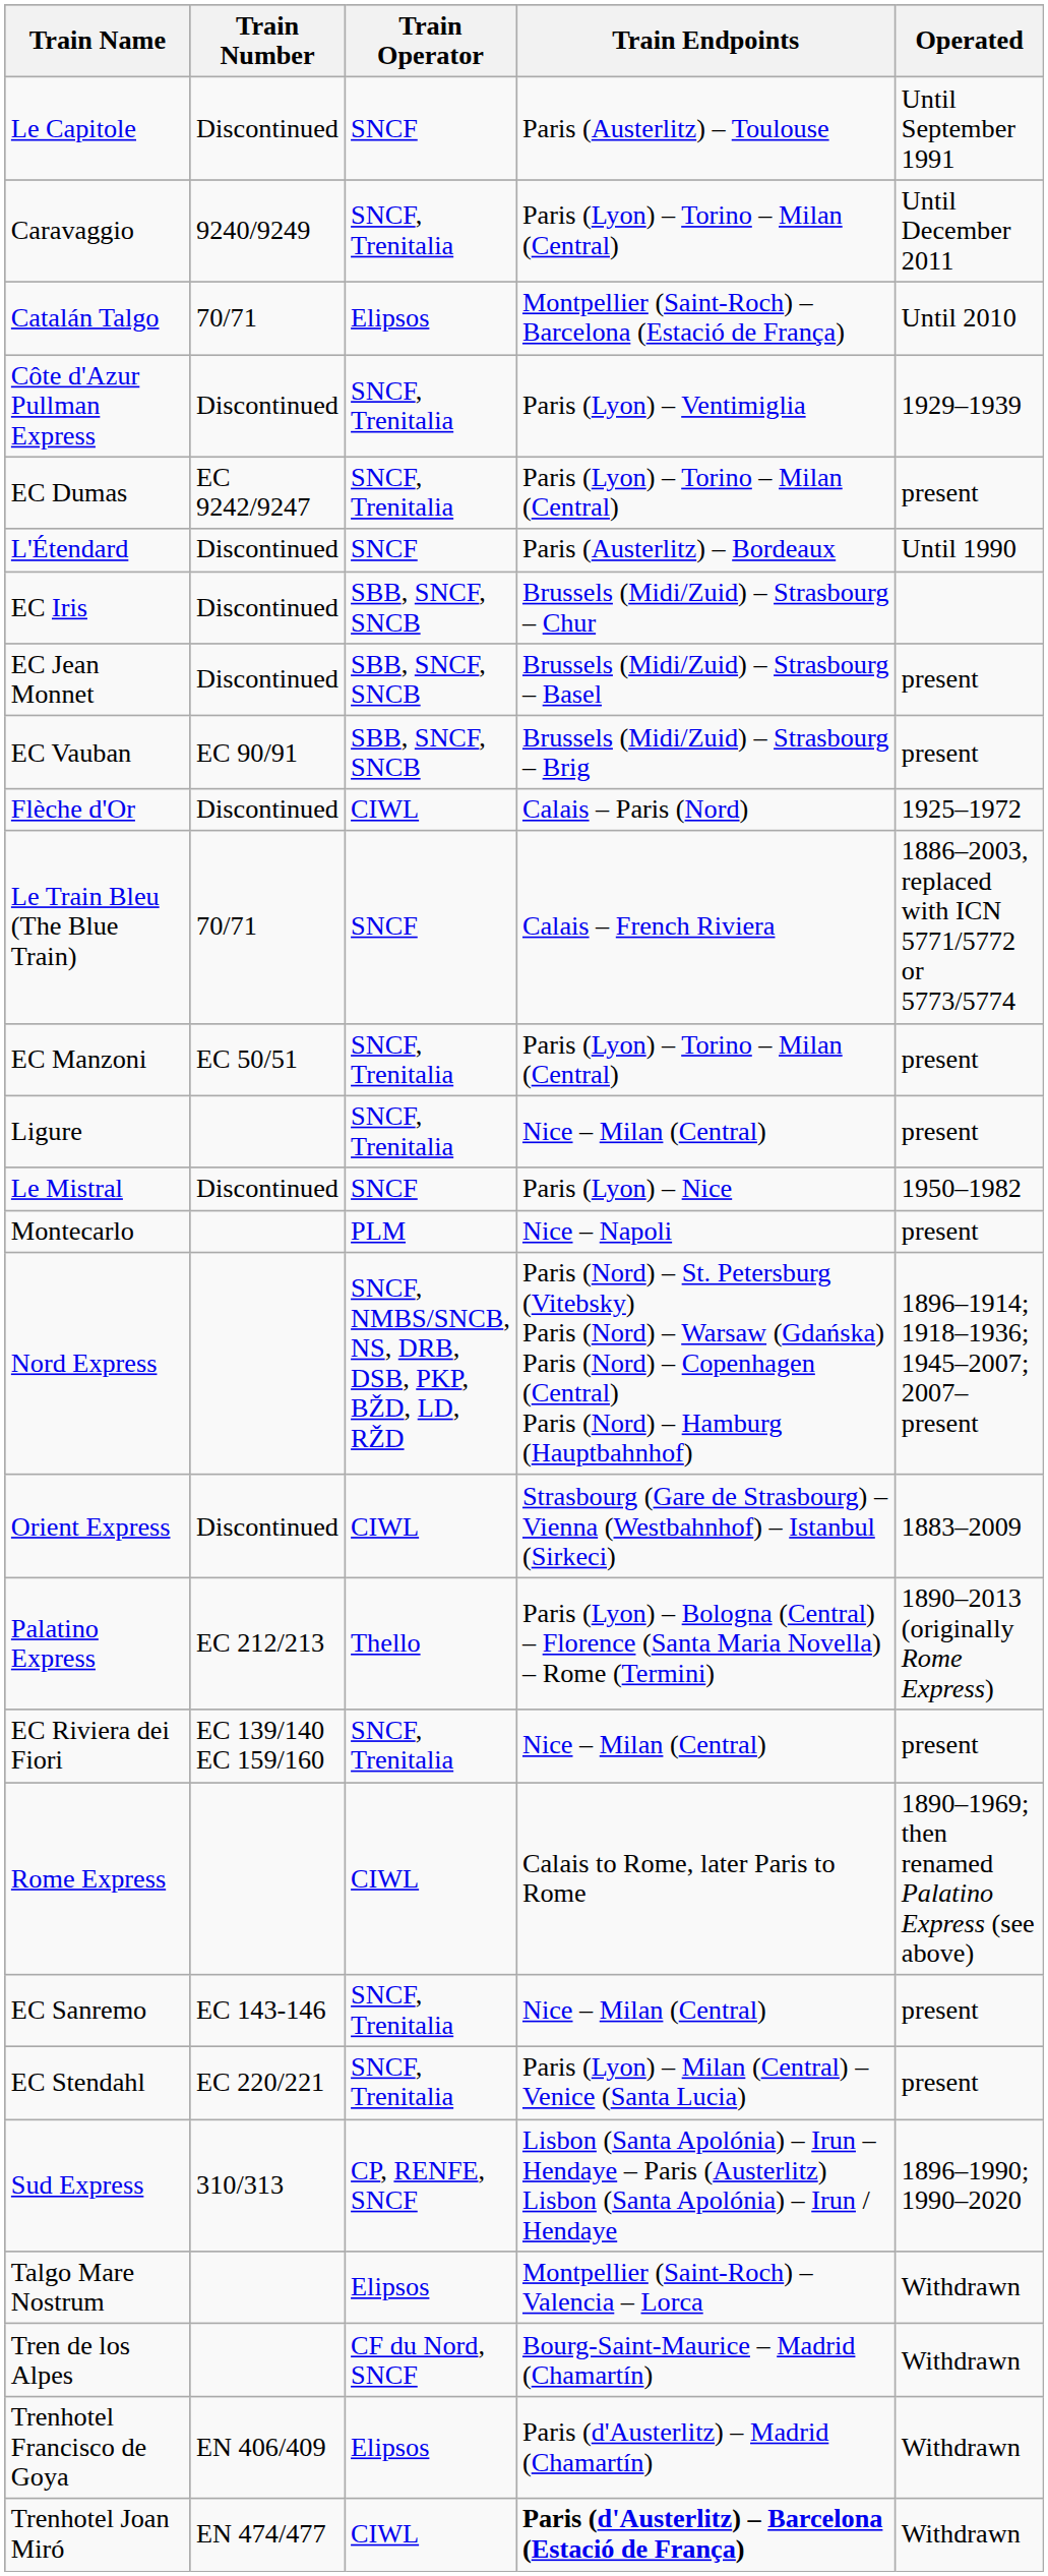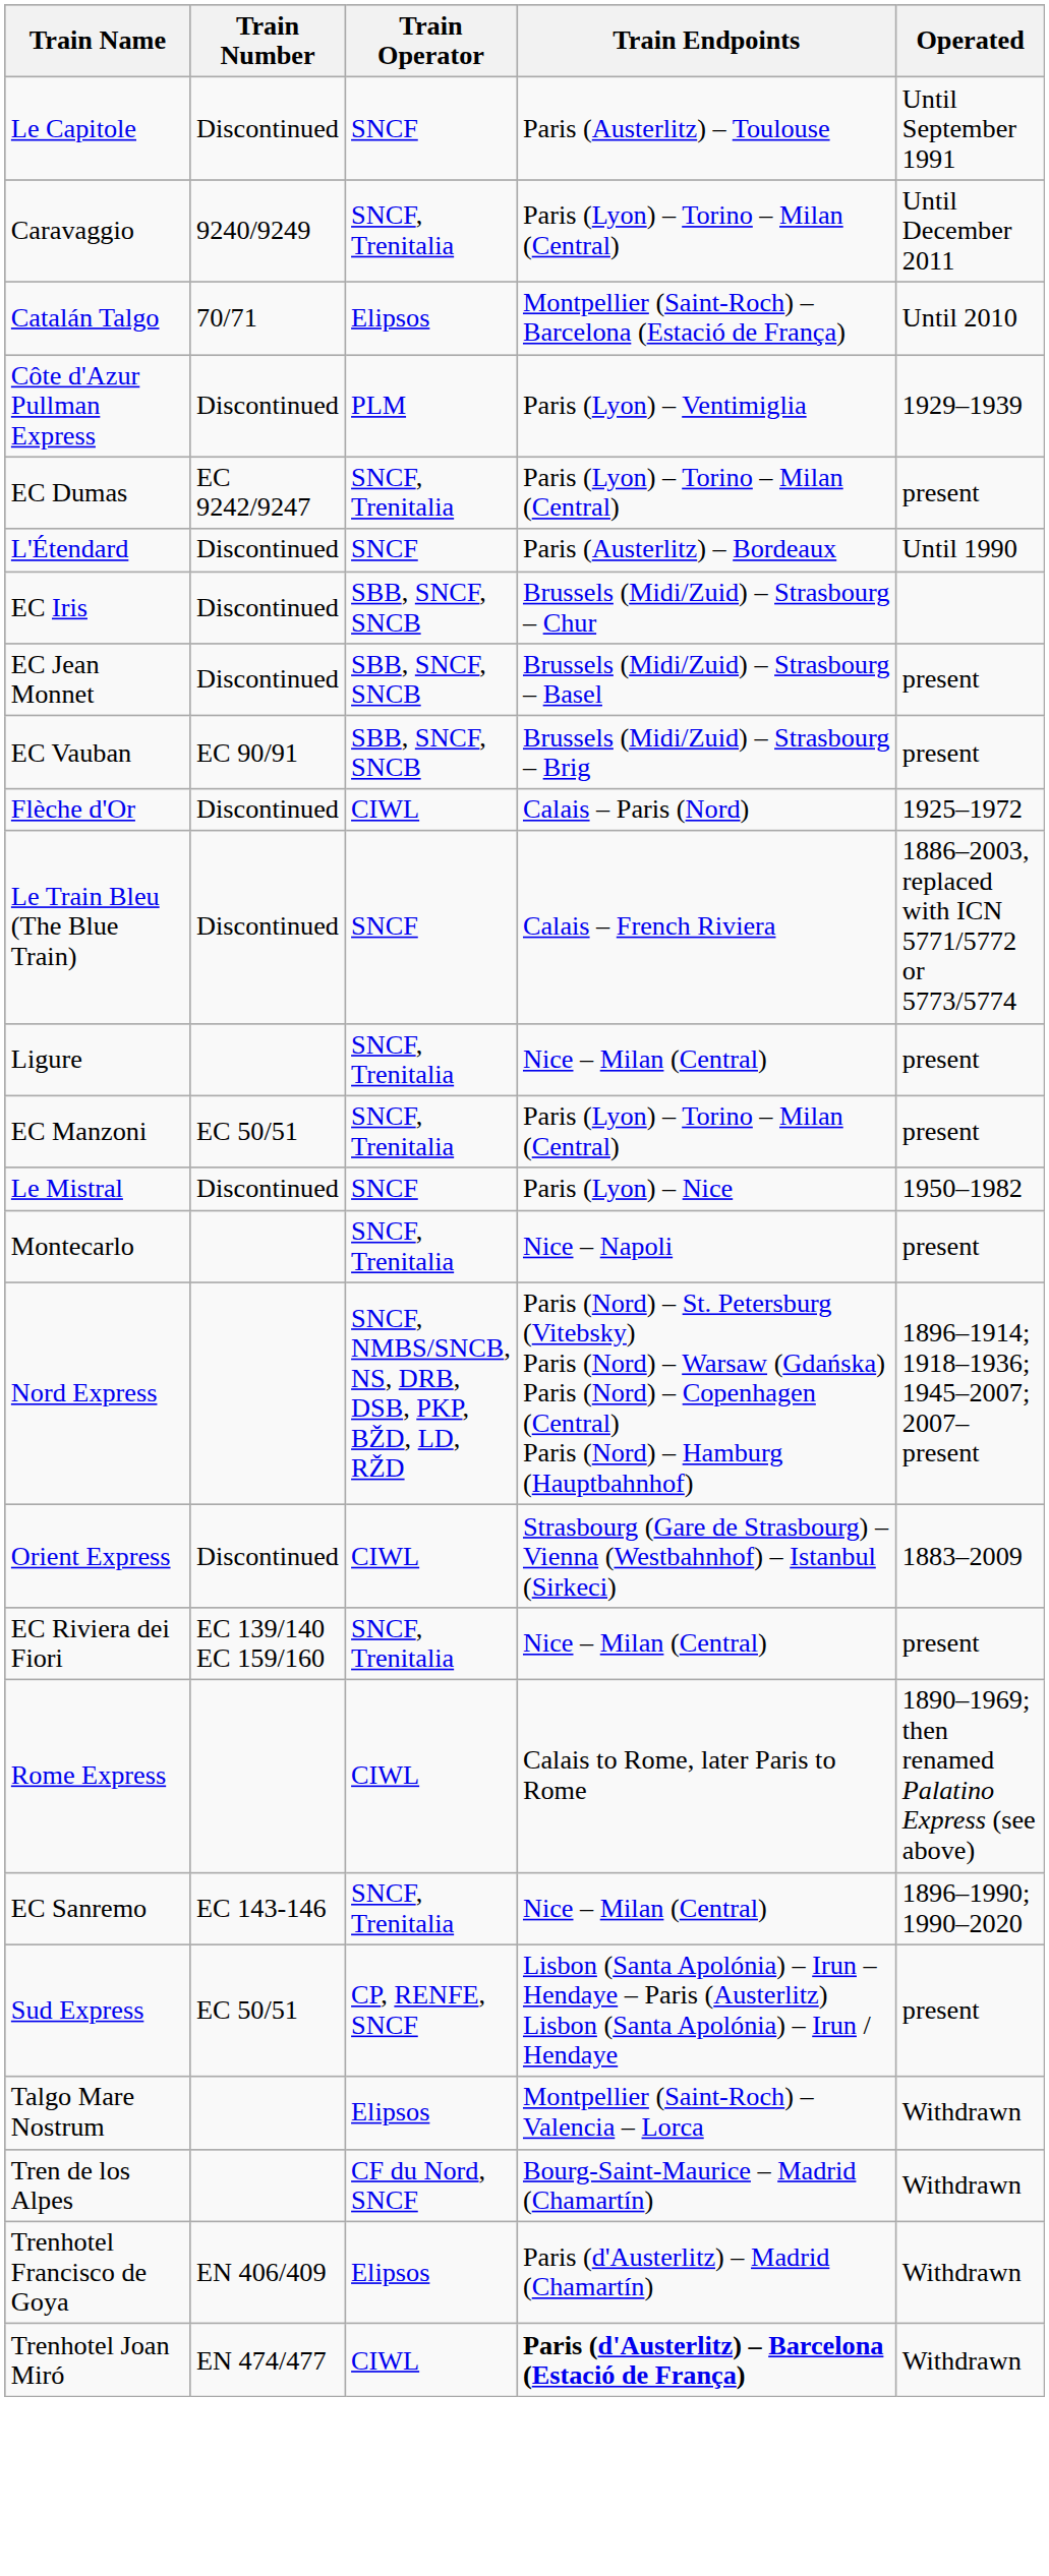Côte d'Azur Pullman Express | Train Operator: SNCF, Trenitalia -> PLM
Le Train Bleu (The Blue Train) | Train Number: 70/71 -> Discontinued
rows swapped: Ligure <-> EC Manzoni
Montecarlo | Train Operator: PLM -> SNCF, Trenitalia
- row: Palatino Express | EC 212/213 | Thello | Paris (Lyon) – Bologna (Central) – Florence (Santa Maria Novella) – Rome (Termini) | 1890–2013 (originally Rome Express)
EC Sanremo | Operated: present -> 1896–1990; 1990–2020
- row: EC Stendahl | EC 220/221 | SNCF, Trenitalia | Paris (Lyon) – Milan (Central) – Venice (Santa Lucia) | present
Sud Express | Train Number: 310/313 -> EC 50/51
Sud Express | Operated: 1896–1990; 1990–2020 -> present
